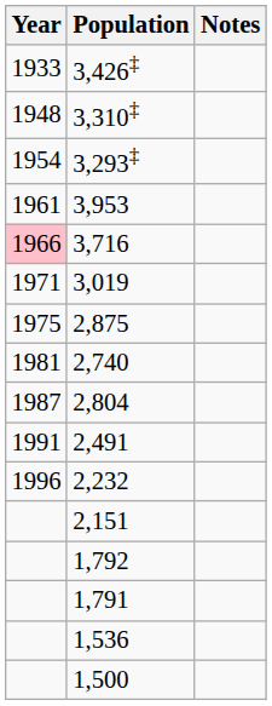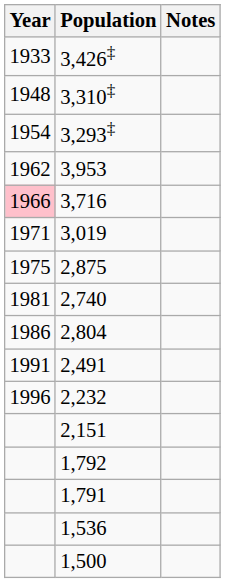3,953 | Year: 1961 -> 1962
2,804 | Year: 1987 -> 1986
